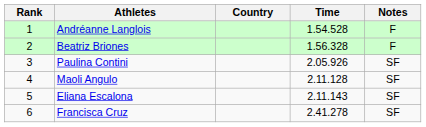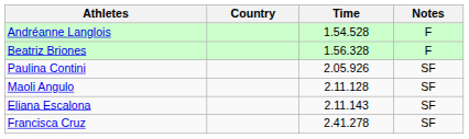- column: Rank | 1 | 2 | 3 | 4 | 5 | 6
